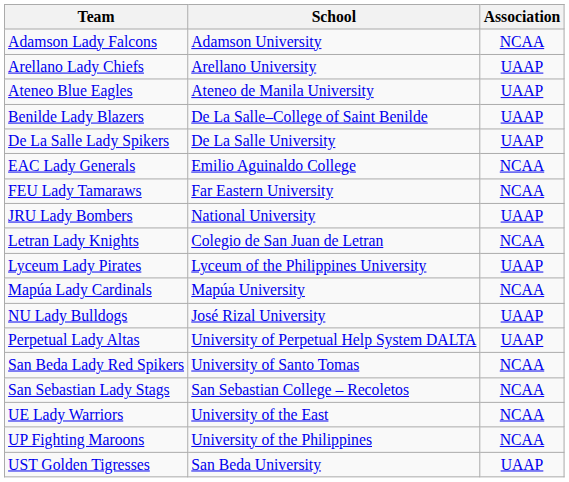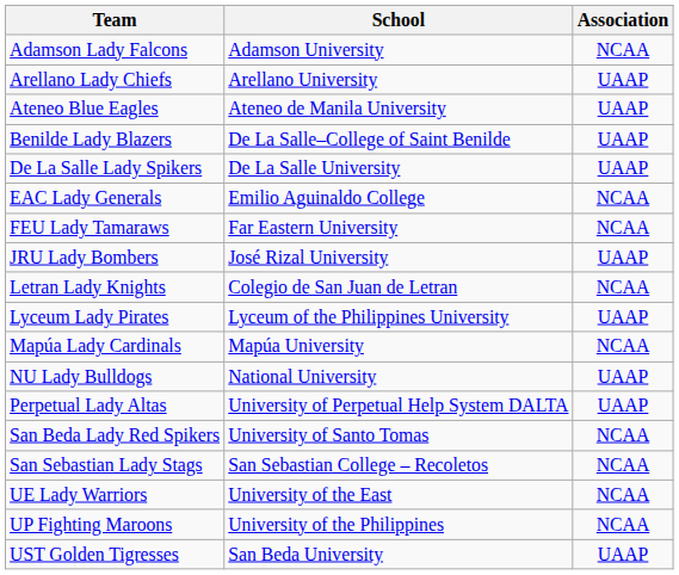JRU Lady Bombers | School: National University -> José Rizal University
NU Lady Bulldogs | School: José Rizal University -> National University
